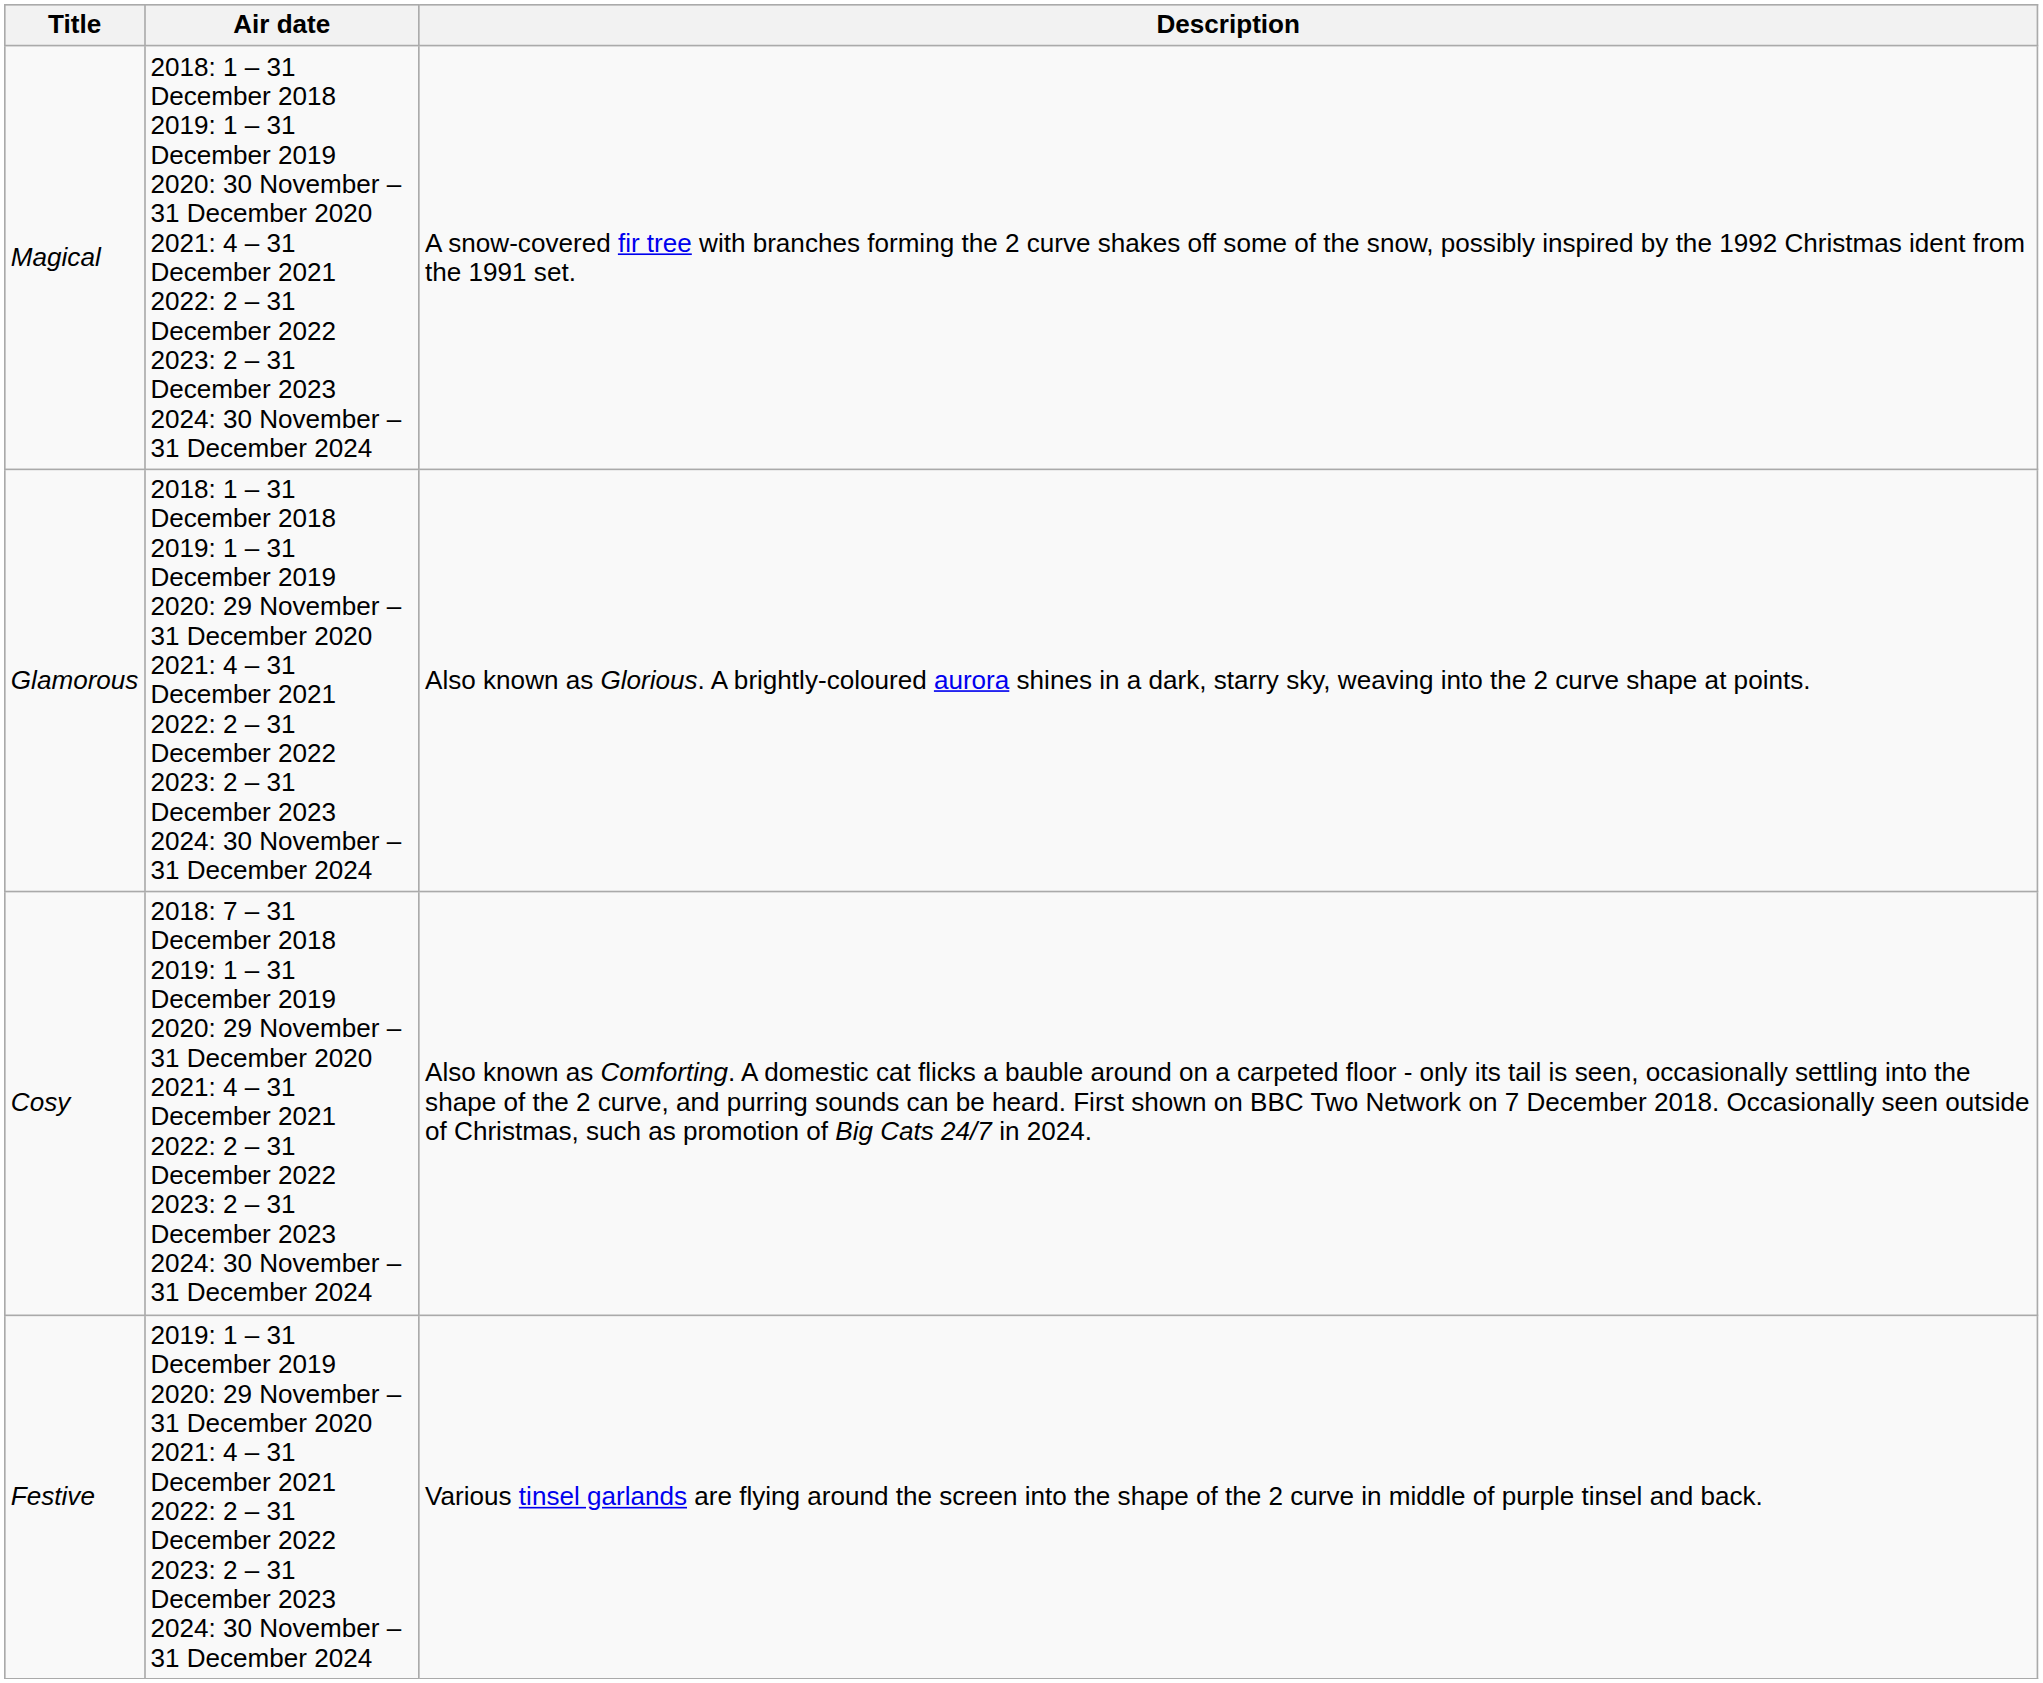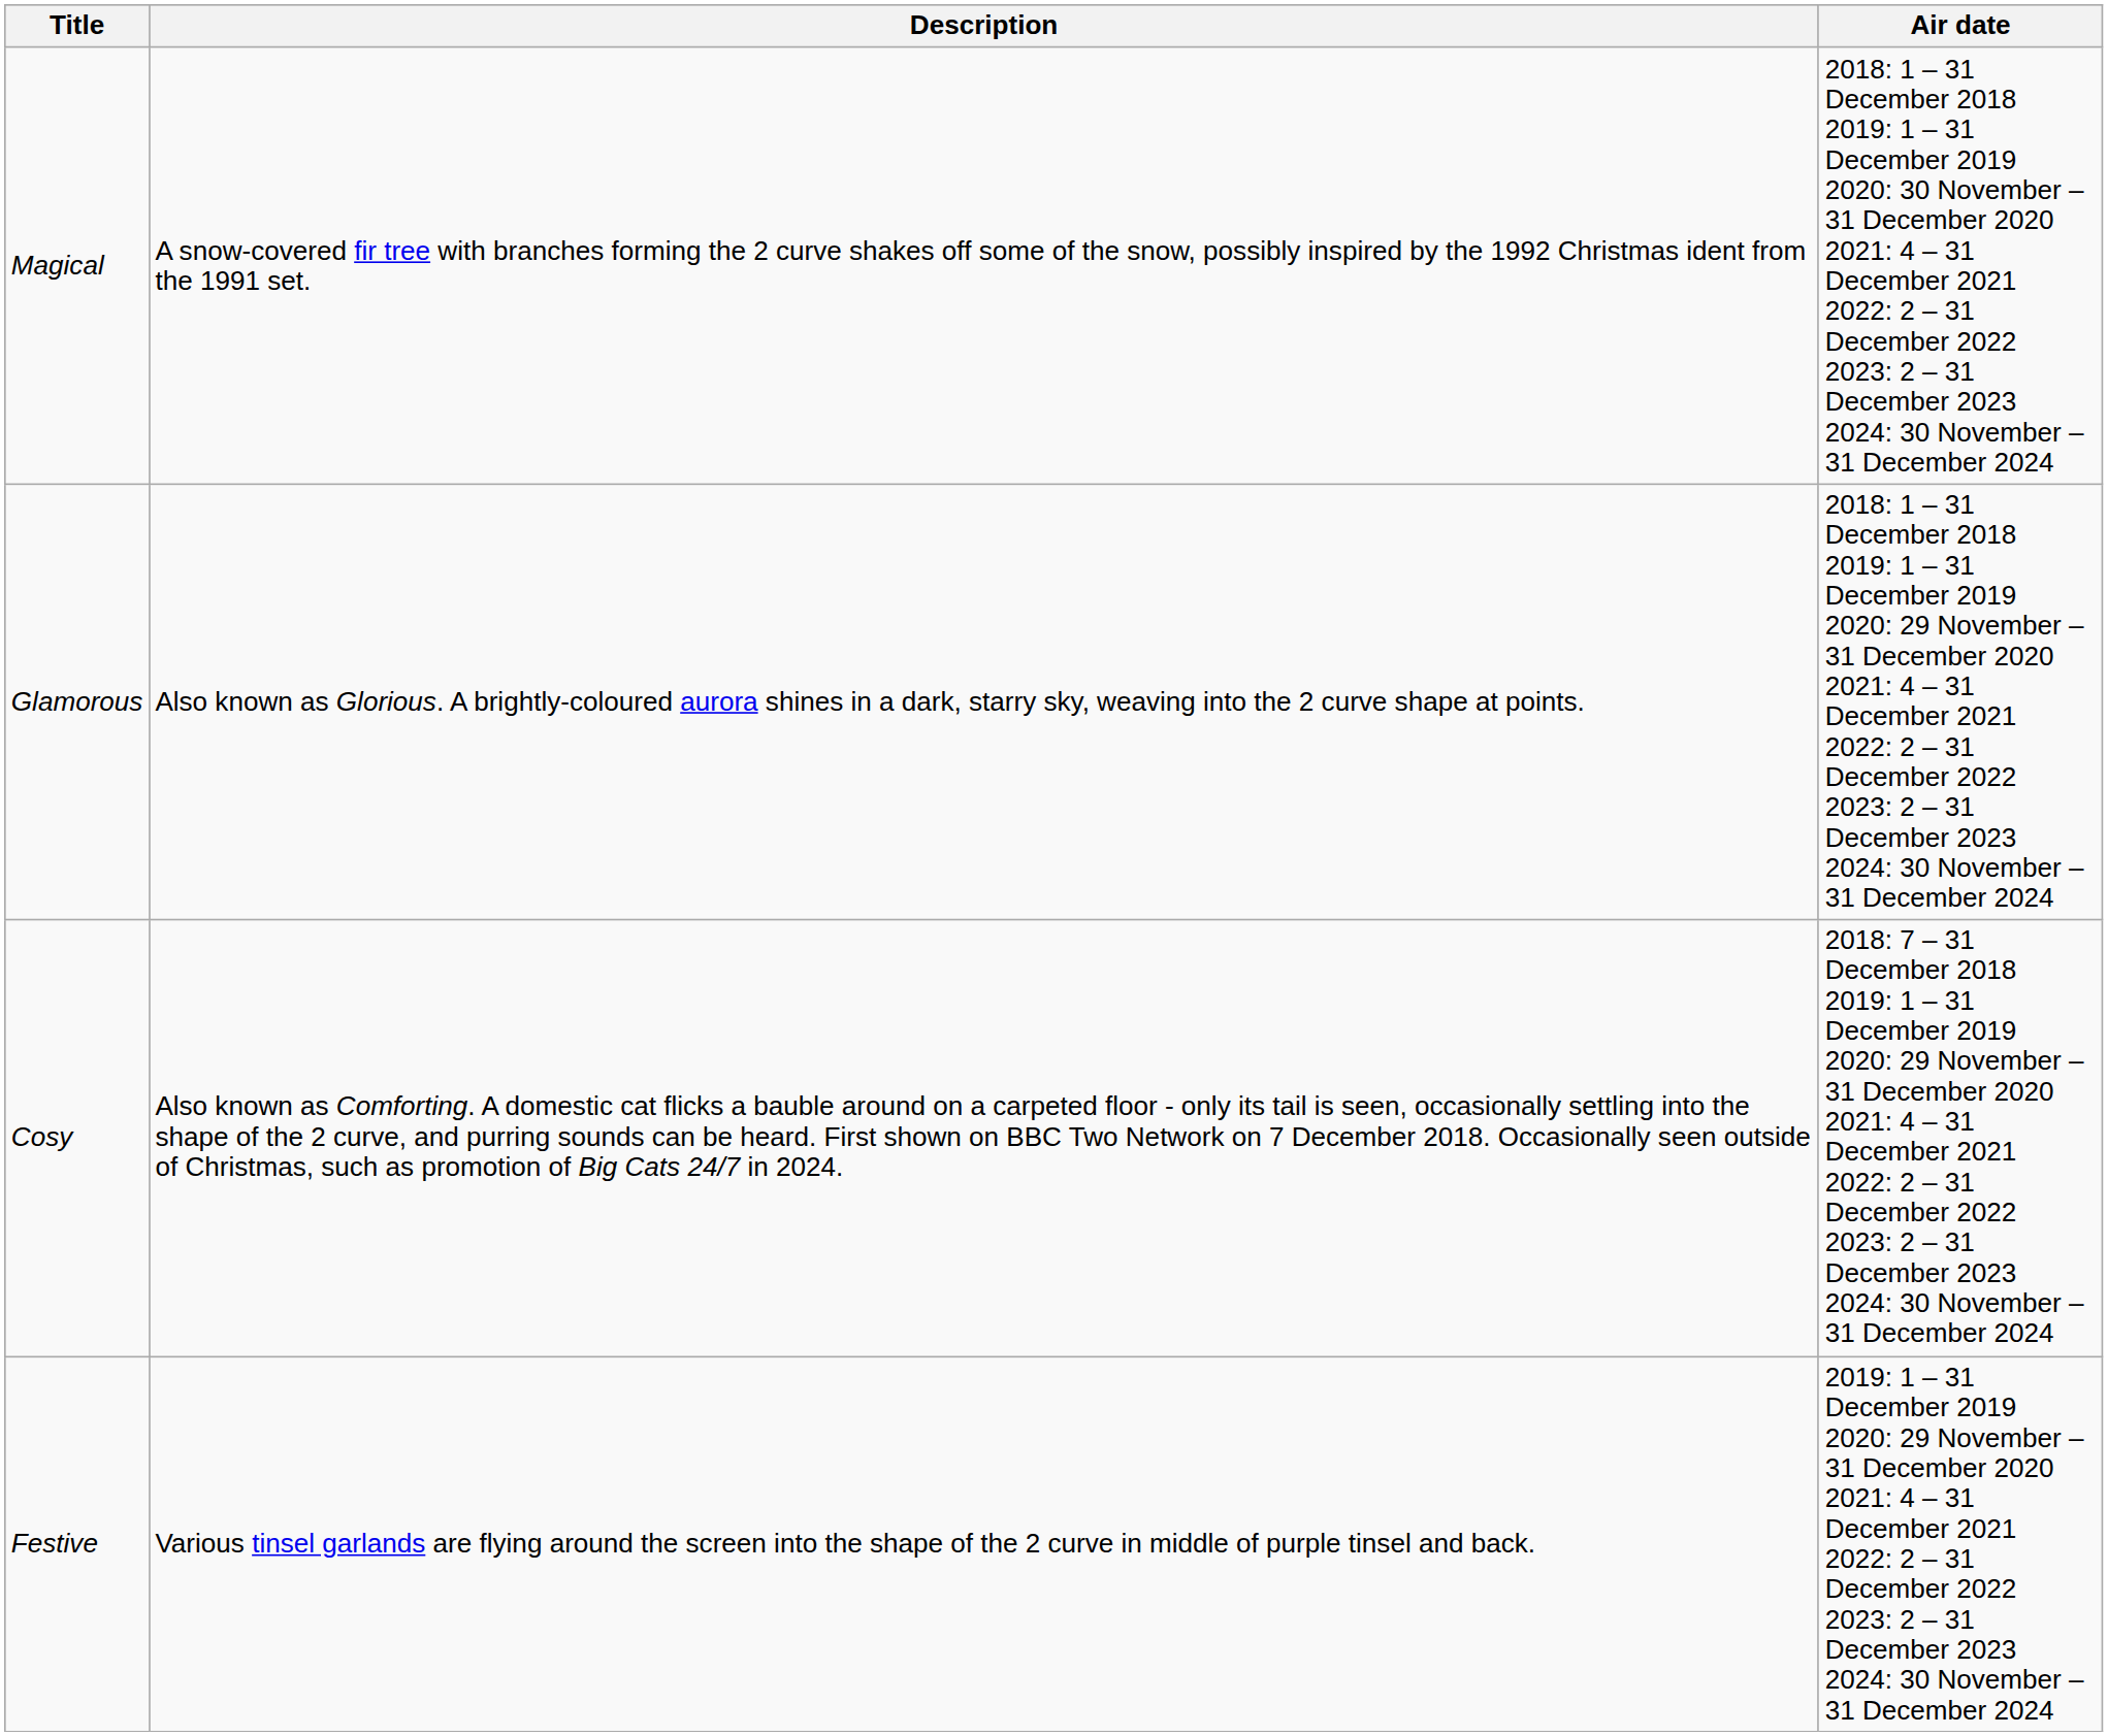columns swapped: Air date <-> Description
